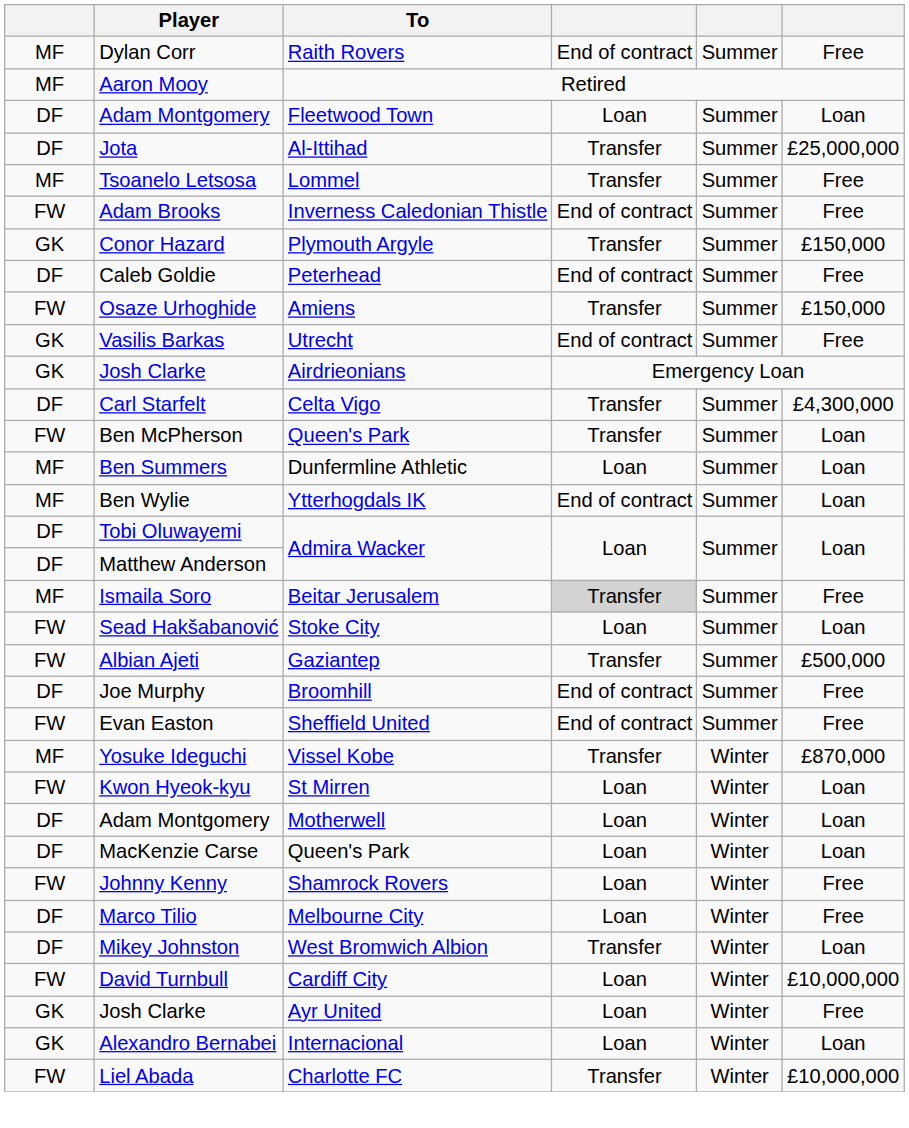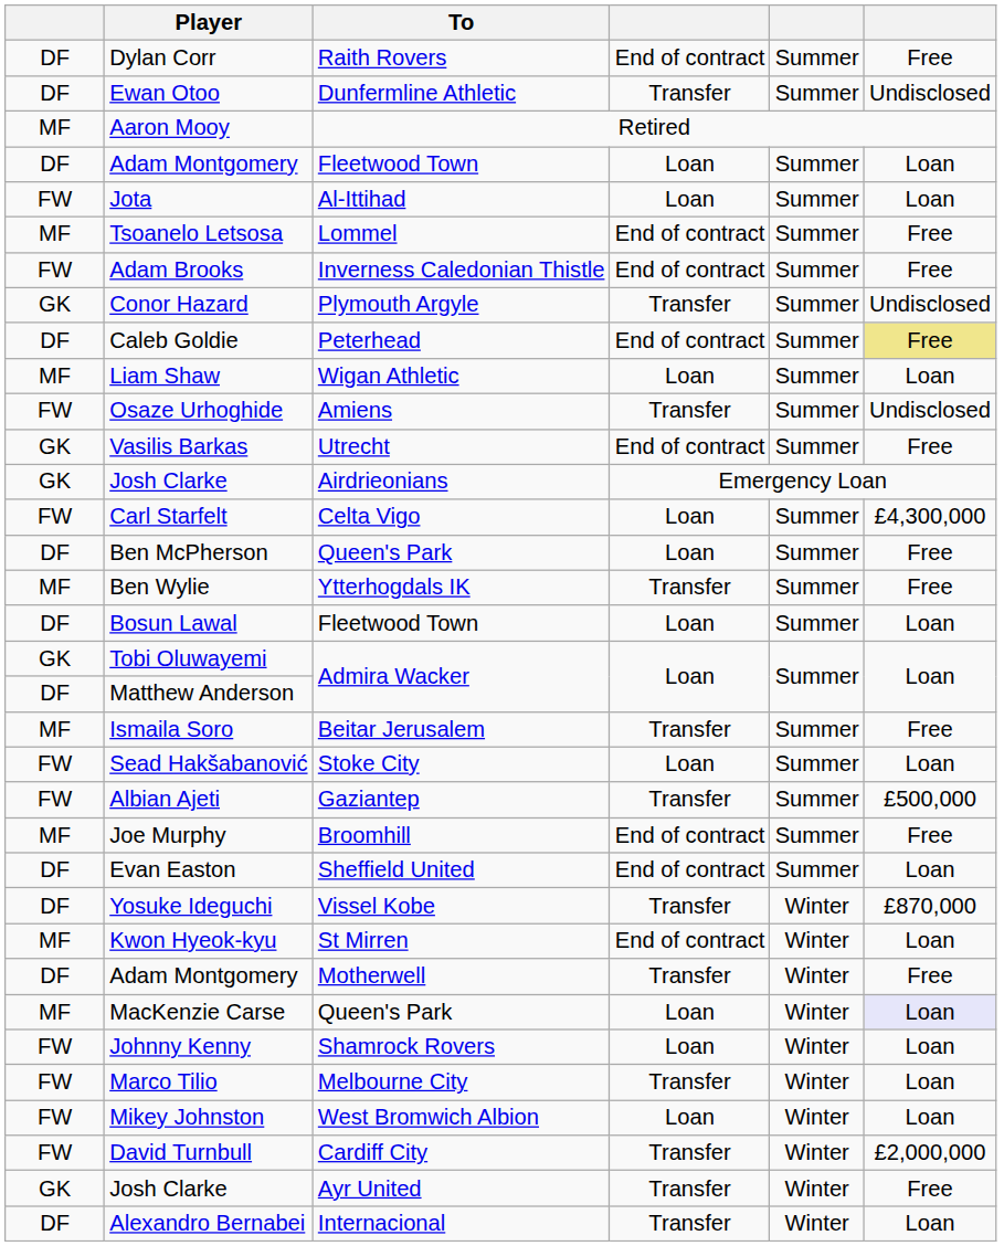Dylan Corr | column 1: MF -> DF
+ row: DF | Ewan Otoo | Dunfermline Athletic | Transfer | Summer | Undisclosed
Jota | column 1: DF -> FW
Jota | column 4: Transfer -> Loan
Jota | column 6: £25,000,000 -> Loan
Tsoanelo Letsosa | column 4: Transfer -> End of contract
Conor Hazard | column 6: £150,000 -> Undisclosed
Caleb Goldie | column 6: no background -> khaki background
+ row: MF | Liam Shaw | Wigan Athletic | Loan | Summer | Loan
Osaze Urhoghide | column 6: £150,000 -> Undisclosed
Carl Starfelt | column 1: DF -> FW
Carl Starfelt | column 4: Transfer -> Loan
Ben McPherson | column 1: FW -> DF
Ben McPherson | column 4: Transfer -> Loan
Ben McPherson | column 6: Loan -> Free
- row: MF | Ben Summers | Dunfermline Athletic | Loan | Summer | Loan
Ben Wylie | column 4: End of contract -> Transfer
Ben Wylie | column 6: Loan -> Free
+ row: DF | Bosun Lawal | Fleetwood Town | Loan | Summer | Loan
Tobi Oluwayemi | column 1: DF -> GK
Ismaila Soro | column 4: lightgrey background -> no background
Joe Murphy | column 1: DF -> MF
Evan Easton | column 1: FW -> DF
Evan Easton | column 6: Free -> Loan
Yosuke Ideguchi | column 1: MF -> DF
Kwon Hyeok-kyu | column 1: FW -> MF
Kwon Hyeok-kyu | column 4: Loan -> End of contract
Adam Montgomery / Motherwell | column 4: Loan -> Transfer
Adam Montgomery / Motherwell | column 6: Loan -> Free
MacKenzie Carse | column 1: DF -> MF
MacKenzie Carse | column 6: no background -> lavender background
Johnny Kenny | column 6: Free -> Loan
Marco Tilio | column 1: DF -> FW
Marco Tilio | column 4: Loan -> Transfer
Marco Tilio | column 6: Free -> Loan
Mikey Johnston | column 1: DF -> FW
Mikey Johnston | column 4: Transfer -> Loan
David Turnbull | column 4: Loan -> Transfer
David Turnbull | column 6: £10,000,000 -> £2,000,000
Josh Clarke / Ayr United | column 4: Loan -> Transfer
Alexandro Bernabei | column 1: GK -> DF
Alexandro Bernabei | column 4: Loan -> Transfer
- row: FW | Liel Abada | Charlotte FC | Transfer | Winter | £10,000,000
